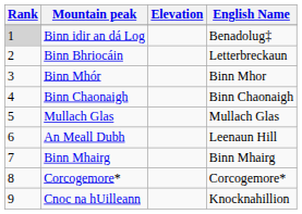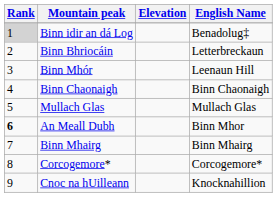Binn Mhór | English Name: Binn Mhor -> Leenaun Hill
An Meall Dubh | Rank: normal -> bold
An Meall Dubh | English Name: Leenaun Hill -> Binn Mhor
